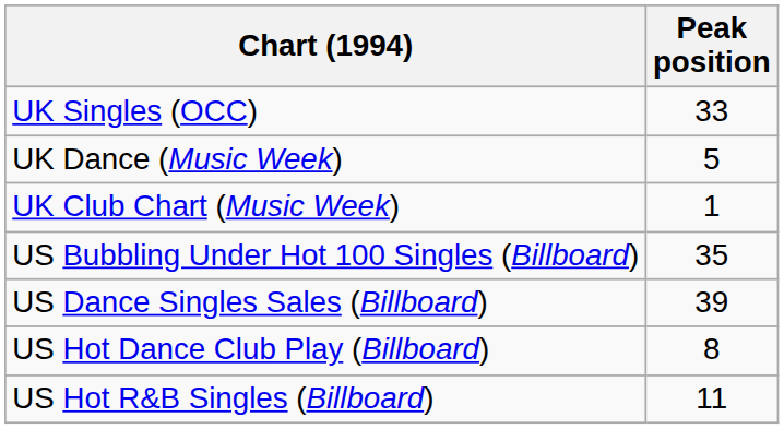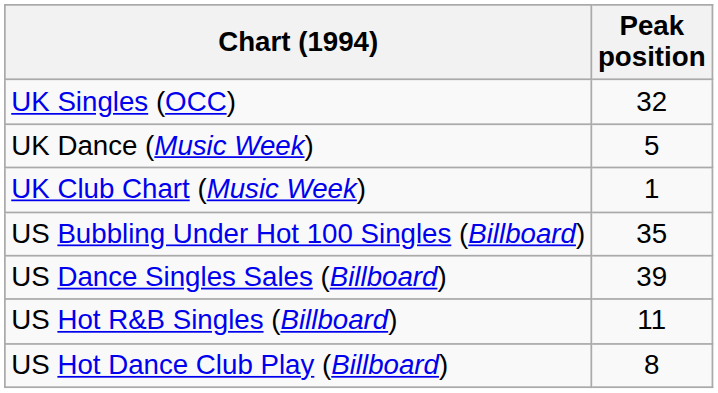UK Singles (OCC) | Peak position: 33 -> 32
rows swapped: US Hot Dance Club Play (Billboard) <-> US Hot R&B Singles (Billboard)
